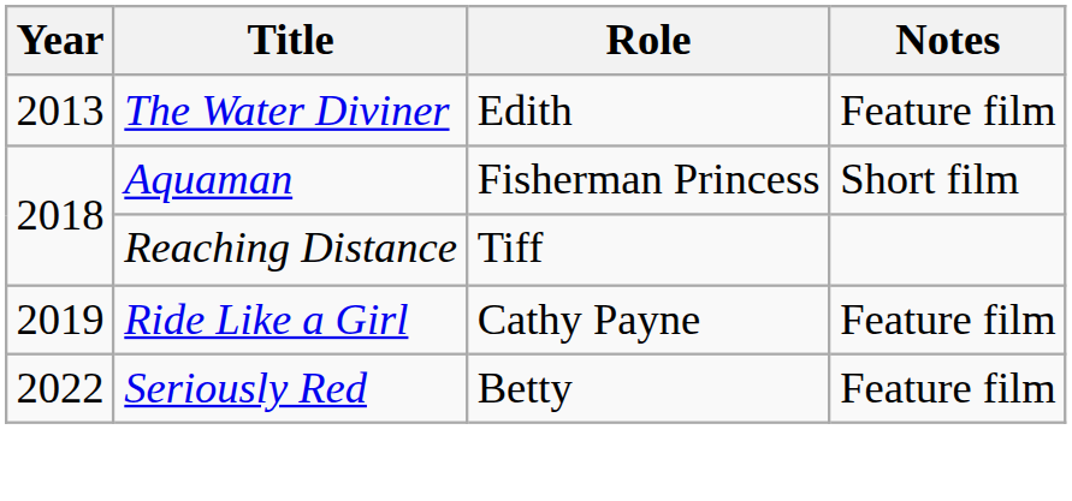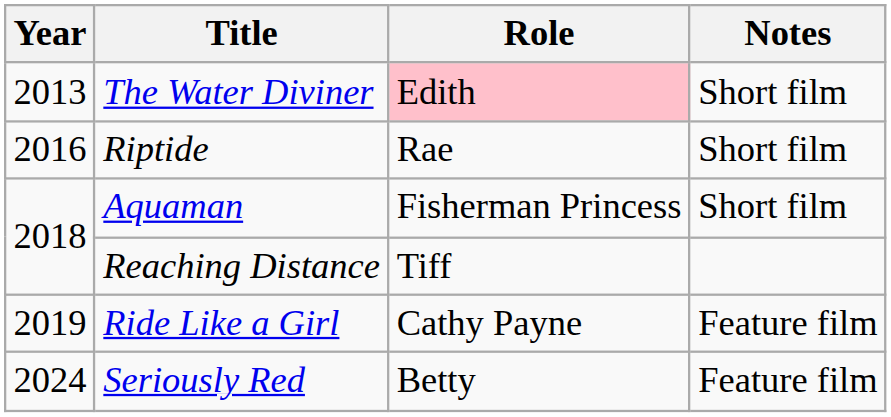The Water Diviner | Role: no background -> pink background
The Water Diviner | Notes: Feature film -> Short film
+ row: 2016 | Riptide | Rae | Short film
Seriously Red | Year: 2022 -> 2024
